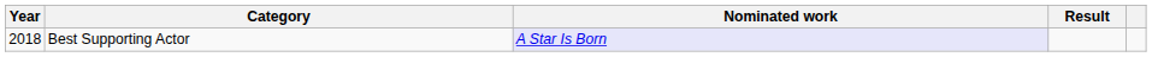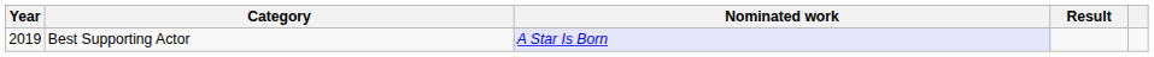Best Supporting Actor | Year: 2018 -> 2019
